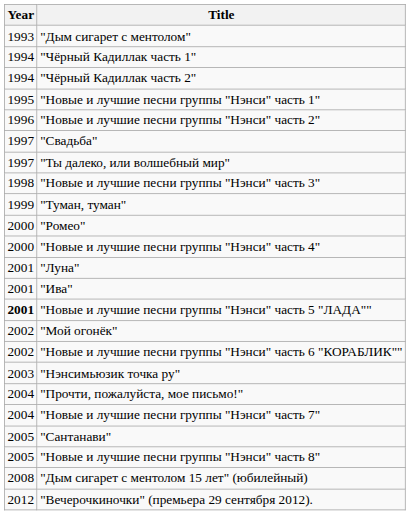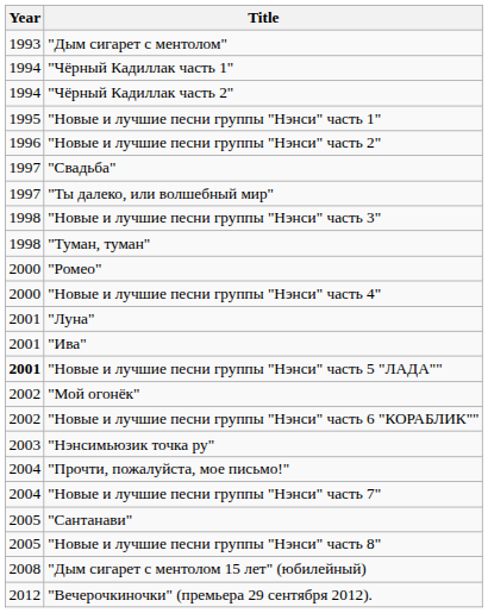"Туман, туман" | Year: 1999 -> 1998
